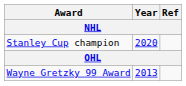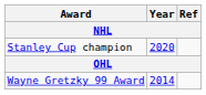Wayne Gretzky 99 Award | Year: 2013 -> 2014
